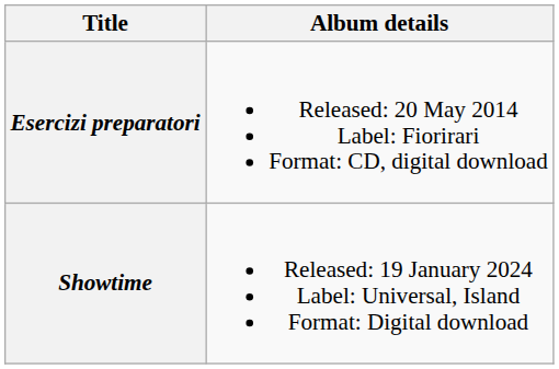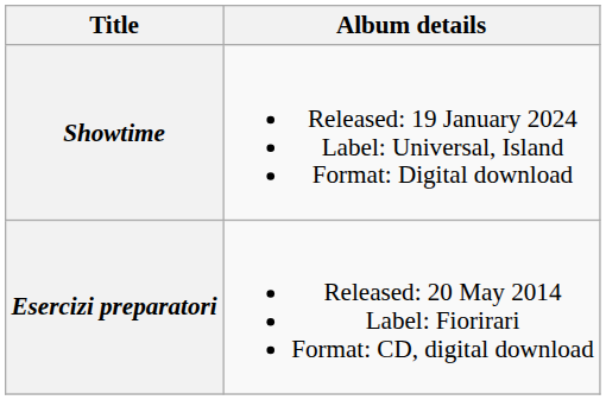rows swapped: Esercizi preparatori <-> Showtime
